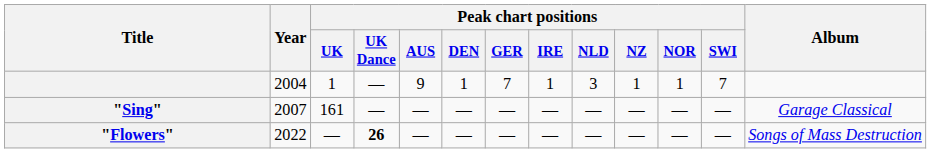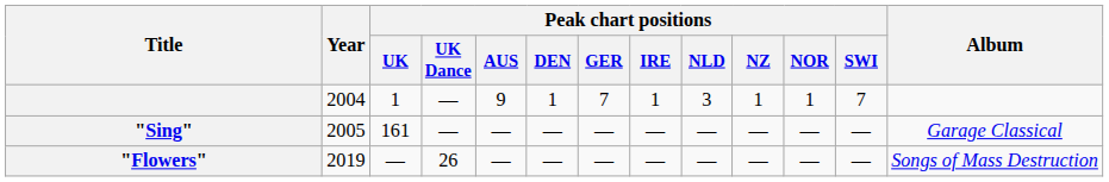"Sing" | Year: 2007 -> 2005
"Flowers" | Year: 2022 -> 2019
"Flowers" | Peak chart positions / UK Dance: bold -> normal
